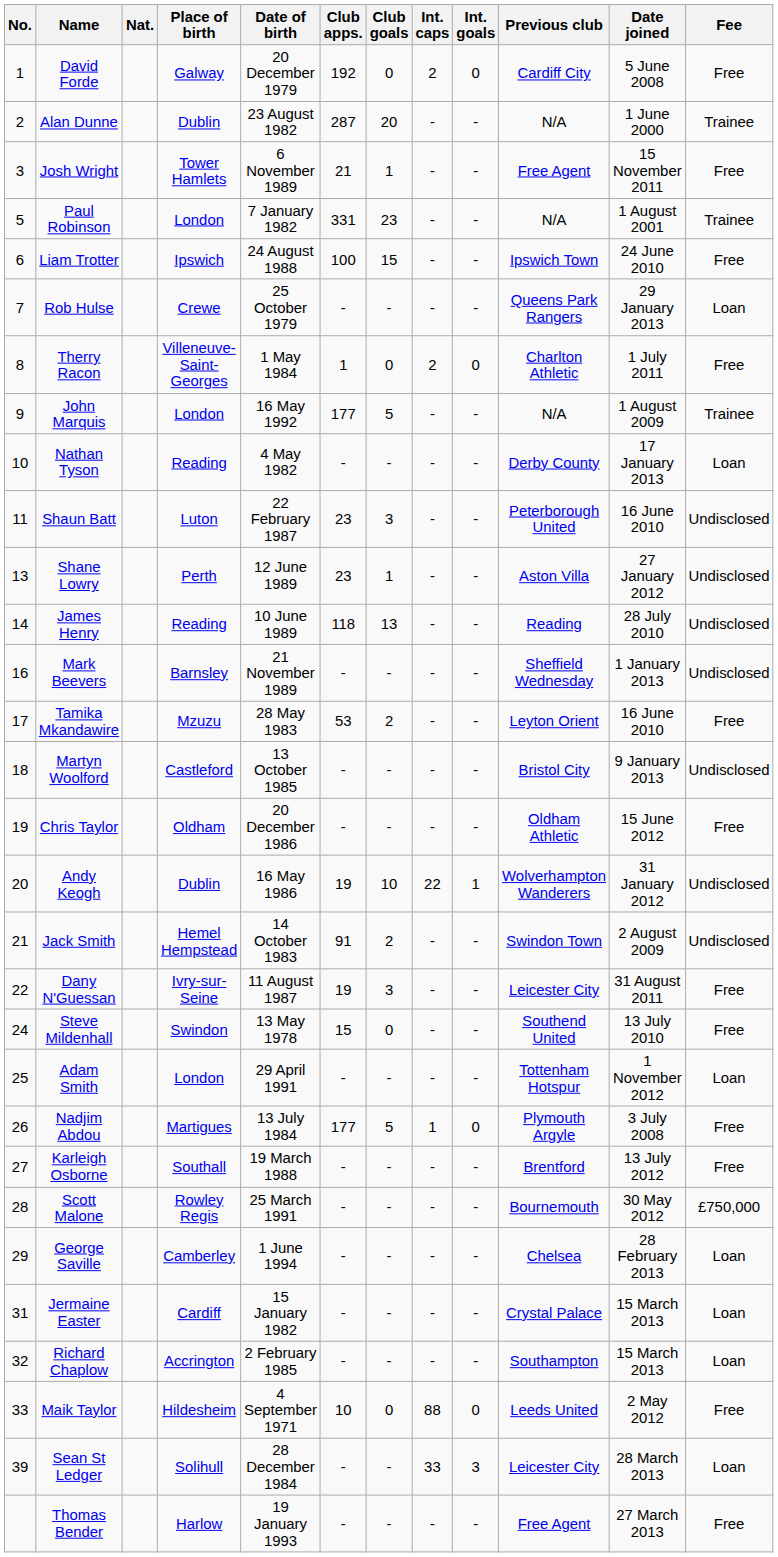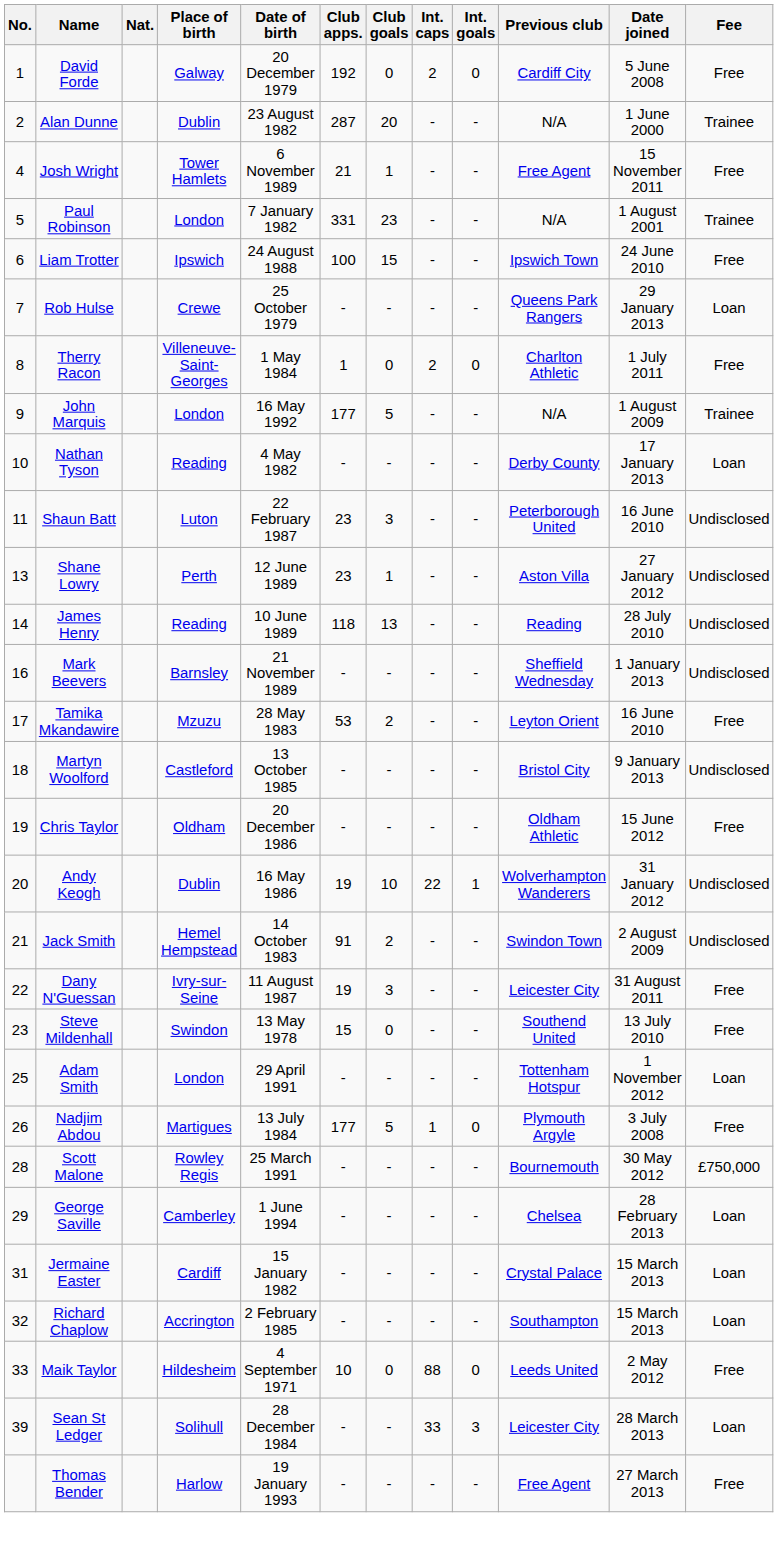Josh Wright | No.: 3 -> 4
Steve Mildenhall | No.: 24 -> 23
- row: 27 | Karleigh Osborne | Southall | 19 March 1988 | - | - | - | - | Brentford | 13 July 2012 | Free
